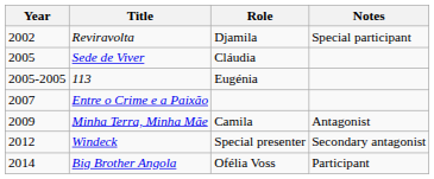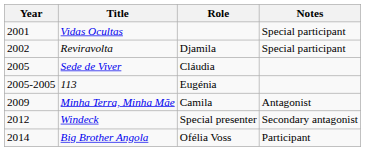+ row: 2001 | Vidas Ocultas | Special participant
- row: 2007 | Entre o Crime e a Paixão
